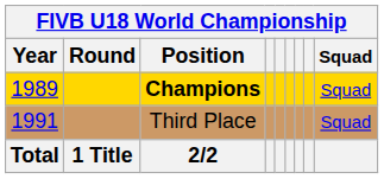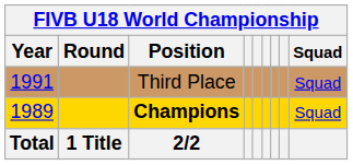rows swapped: Champions <-> Third Place
